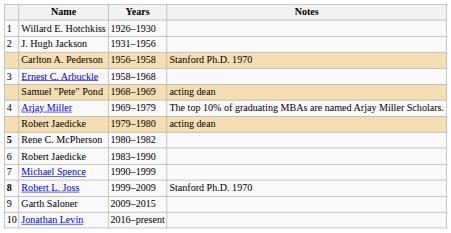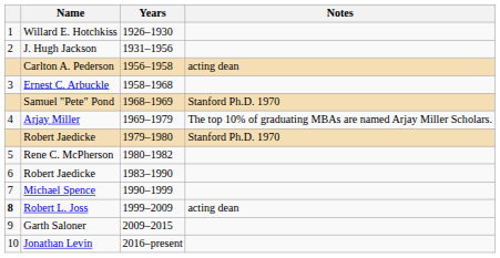Carlton A. Pederson | Notes: Stanford Ph.D. 1970 -> acting dean
Samuel "Pete" Pond | Notes: acting dean -> Stanford Ph.D. 1970
Robert Jaedicke / 1979–1980 | Notes: acting dean -> Stanford Ph.D. 1970
Rene C. McPherson | column 1: bold -> normal
Robert L. Joss | Notes: Stanford Ph.D. 1970 -> acting dean
